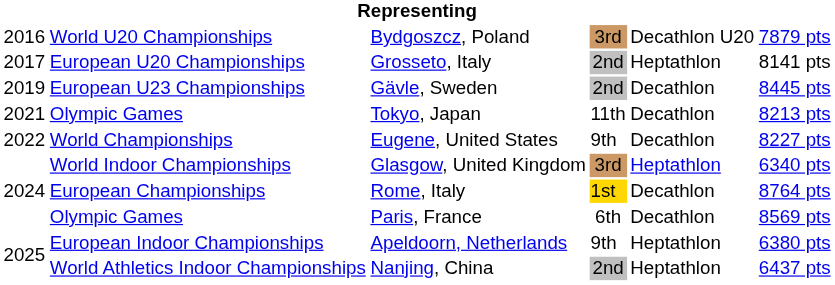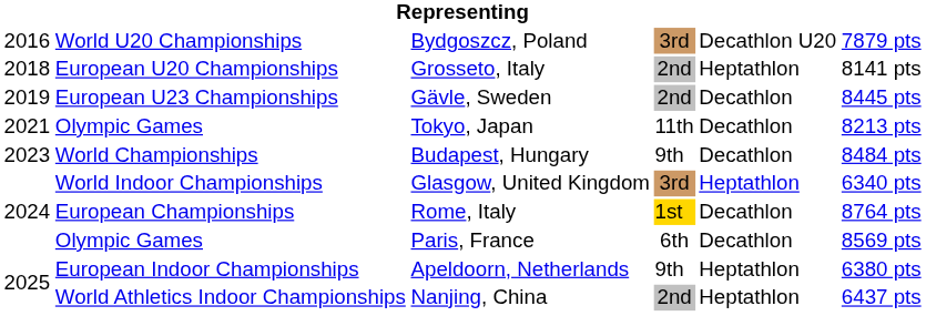Grosseto, Italy | column 1: 2017 -> 2018
- row: 2022 | World Championships | Eugene, United States | 9th | Decathlon | 8227 pts
+ row: 2023 | World Championships | Budapest, Hungary | 9th | Decathlon | 8484 pts
